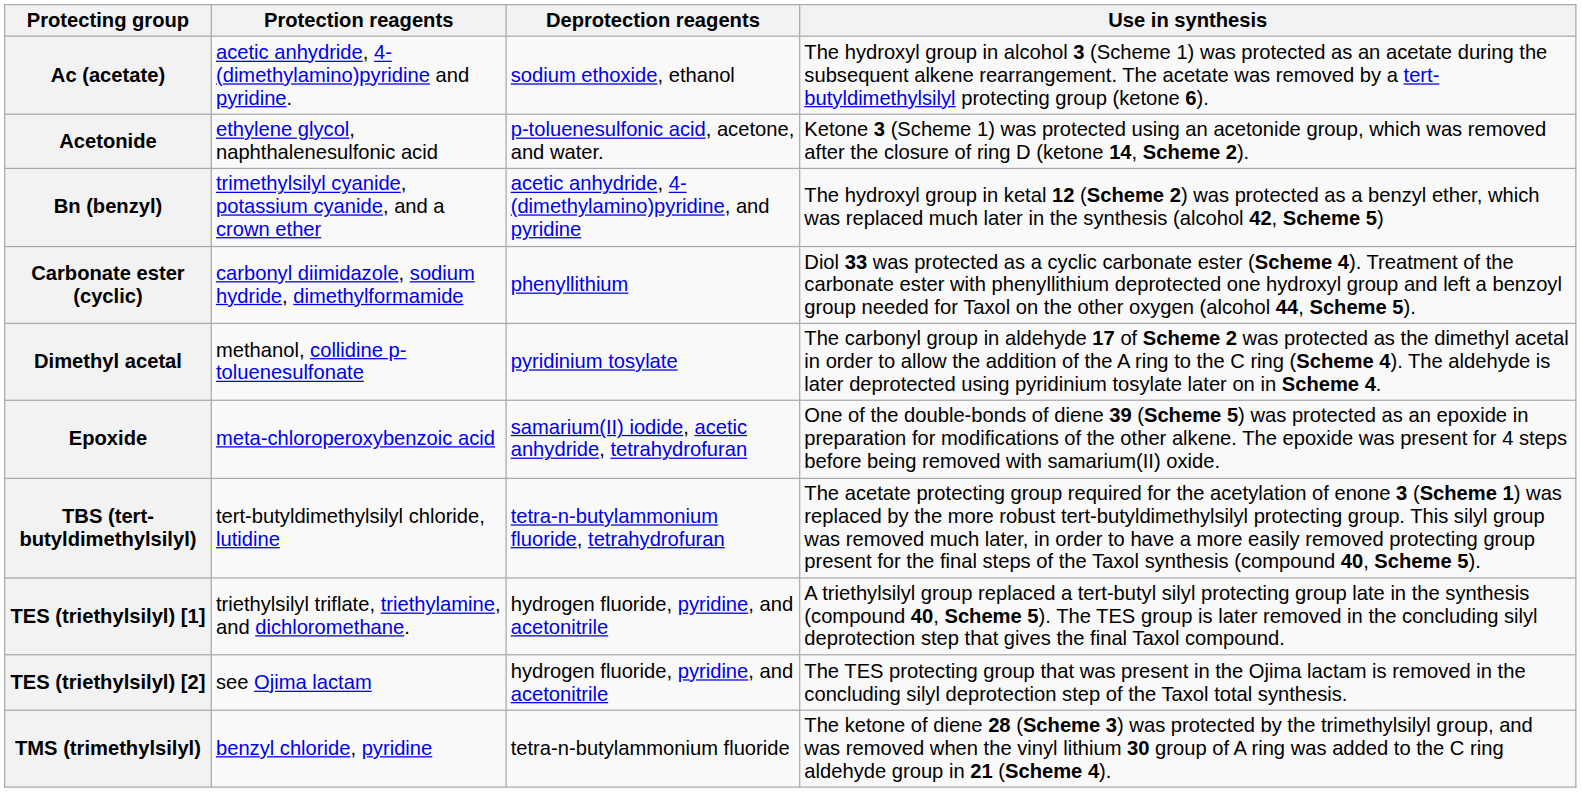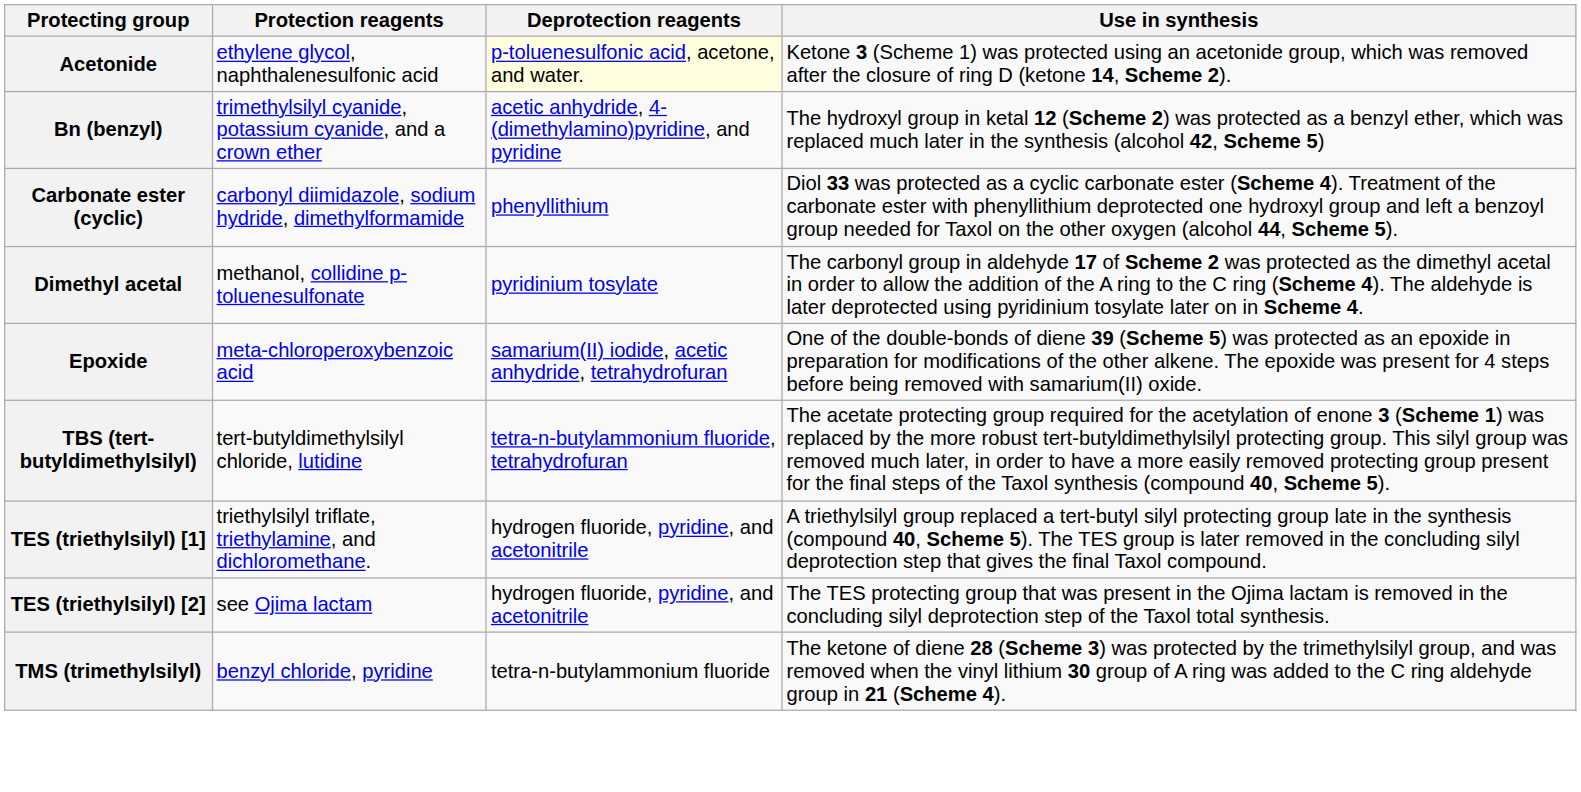- row: Ac (acetate) | acetic anhydride, 4-(dimethylamino)pyridine and pyridine. | sodium ethoxide, ethanol | The hydroxyl group in alcohol 3 (Scheme 1) was protected as an acetate during the subsequent alkene rearrangement. The acetate was removed by a tert-butyldimethylsilyl protecting group (ketone 6).
Acetonide | Deprotection reagents: no background -> lightyellow background
